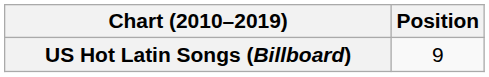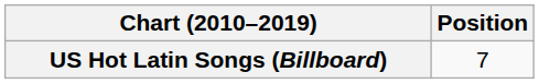US Hot Latin Songs (Billboard) | Position: 9 -> 7
